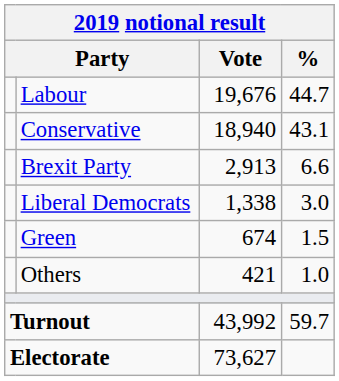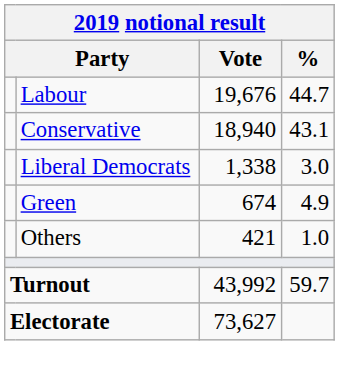- row: Brexit Party | 2,913 | 6.6
Green | %: 1.5 -> 4.9
